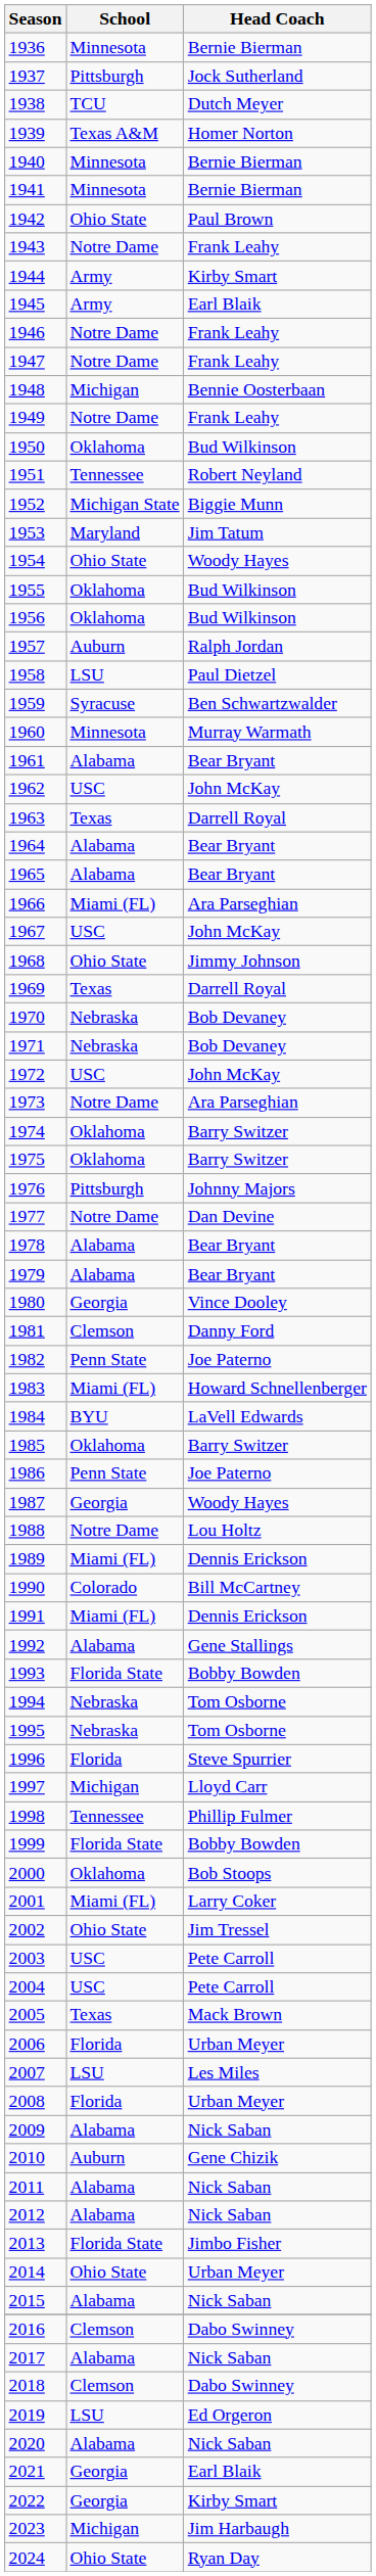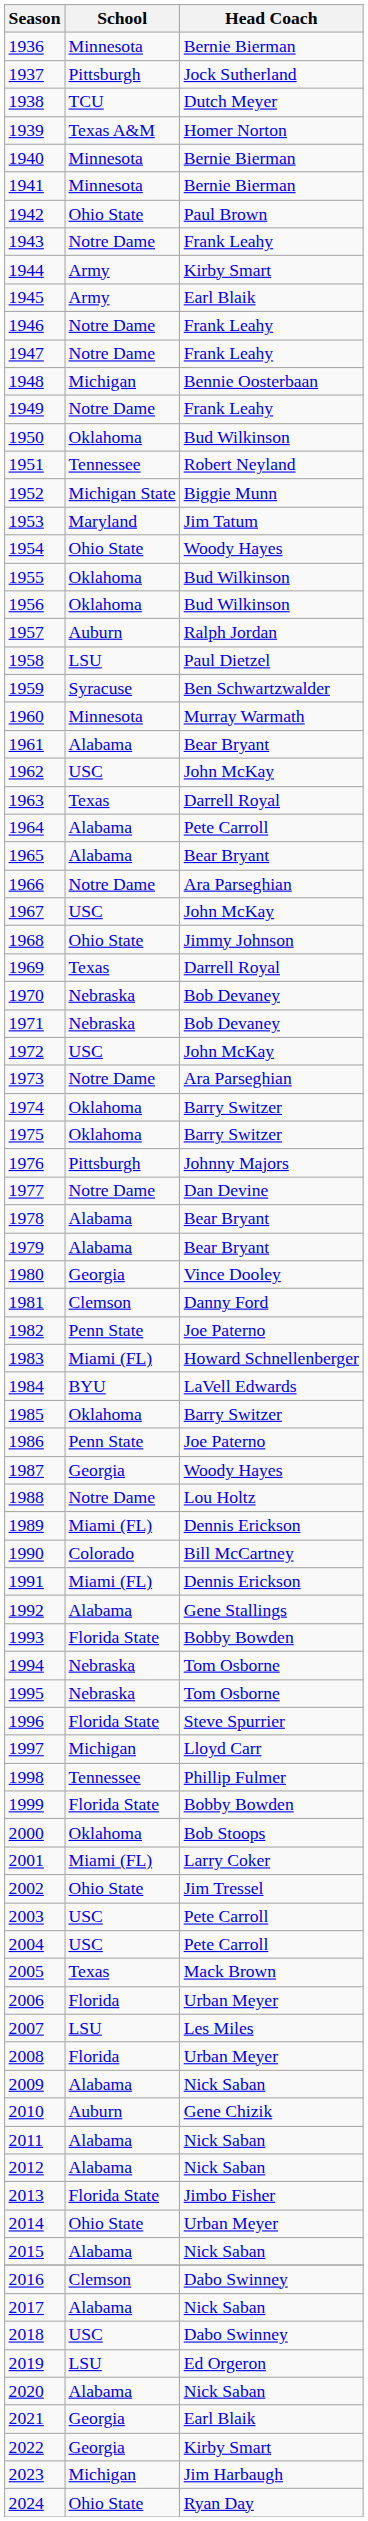1964 | Head Coach: Bear Bryant -> Pete Carroll
1966 | School: Miami (FL) -> Notre Dame
1996 | School: Florida -> Florida State
2018 | School: Clemson -> USC
